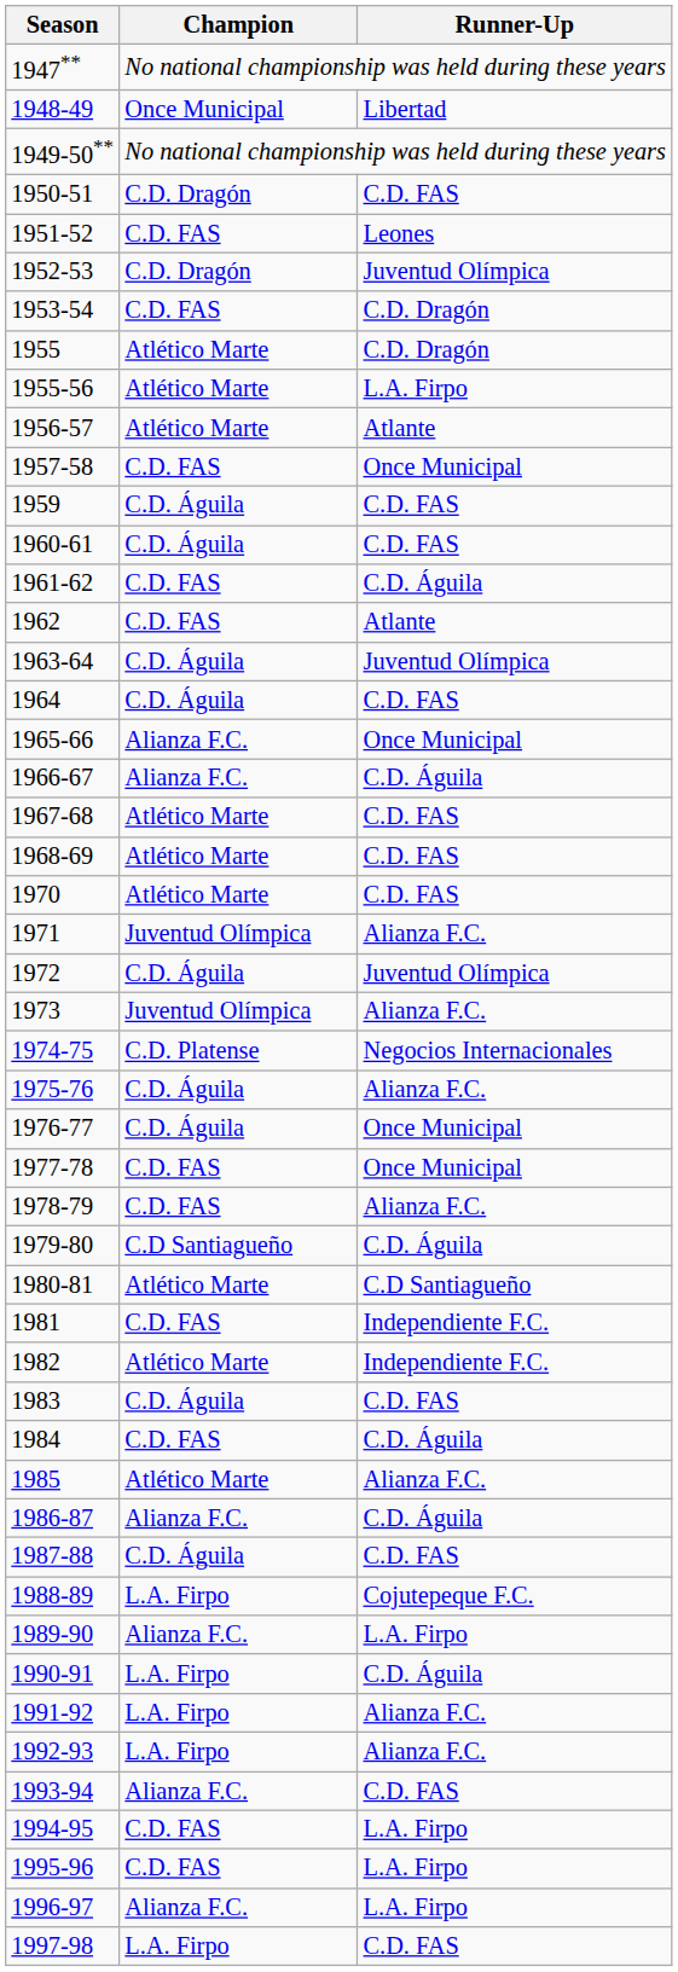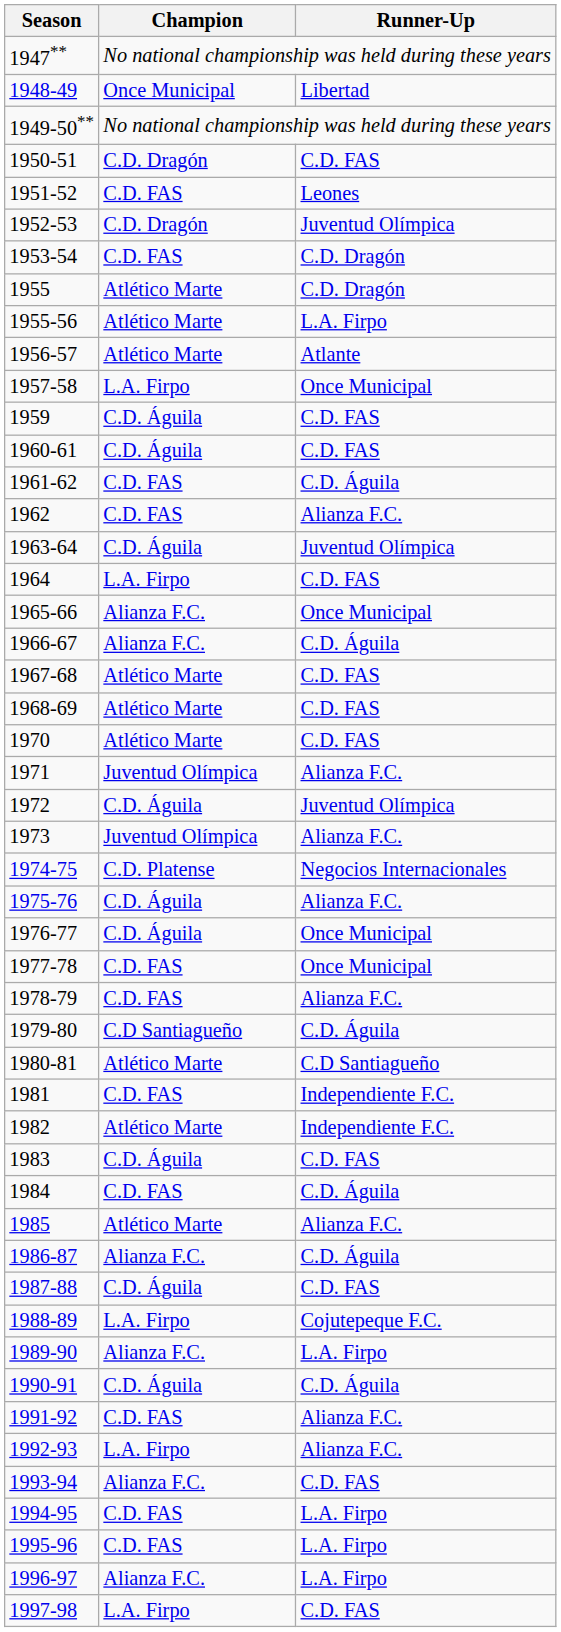1957-58 | Champion: C.D. FAS -> L.A. Firpo
1962 | Runner-Up: Atlante -> Alianza F.C.
1964 | Champion: C.D. Águila -> L.A. Firpo
1990-91 | Champion: L.A. Firpo -> C.D. Águila
1991-92 | Champion: L.A. Firpo -> C.D. FAS
